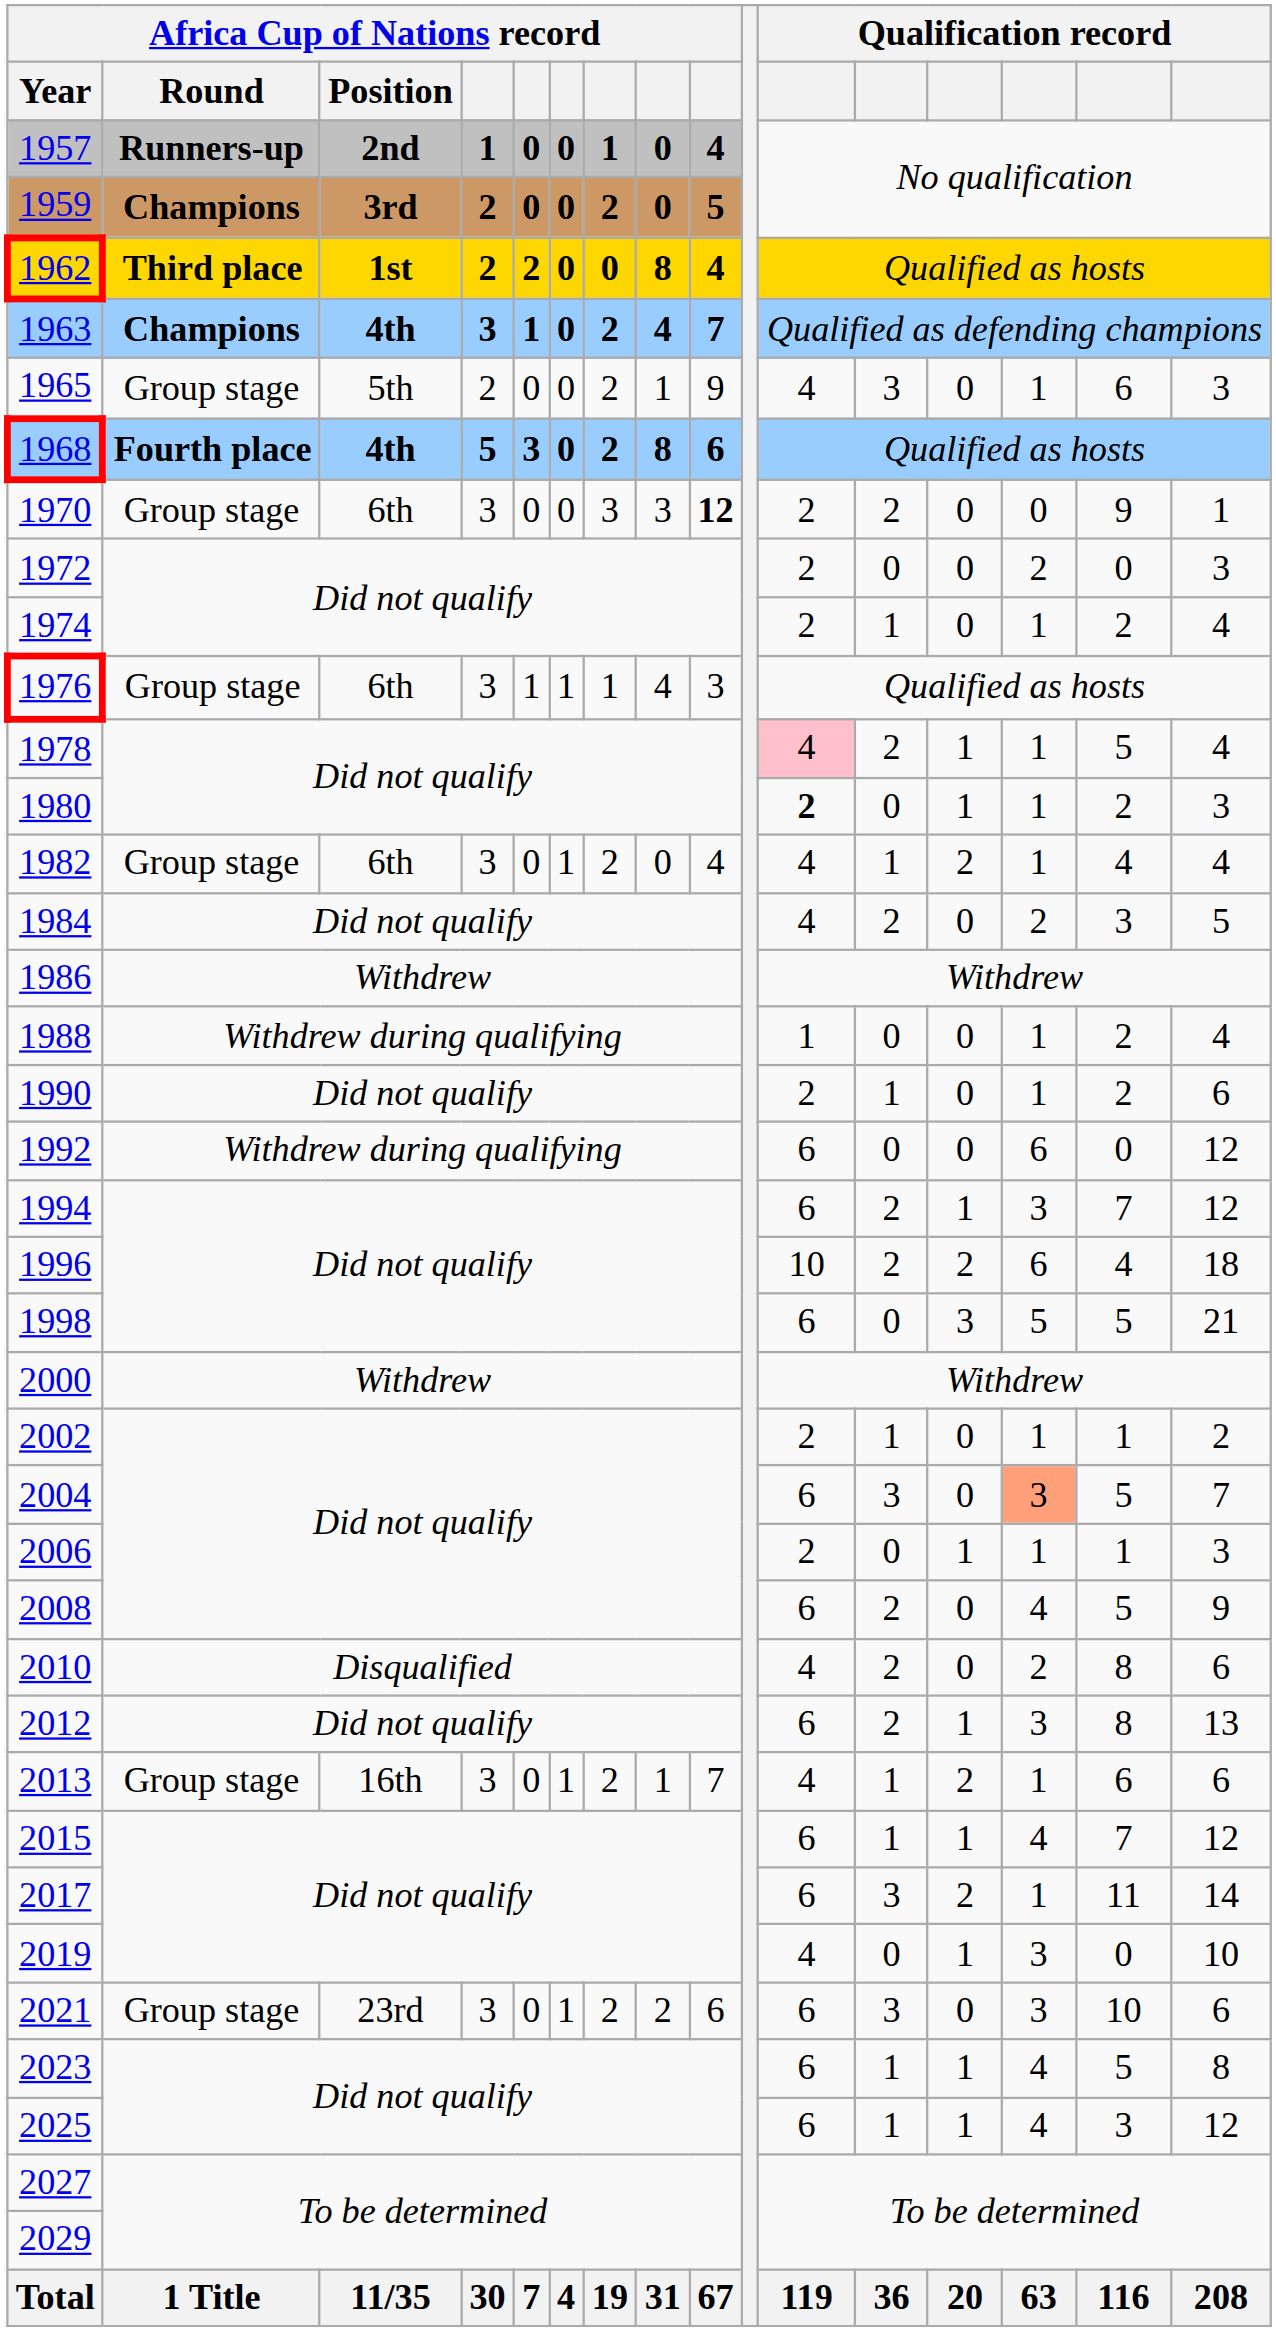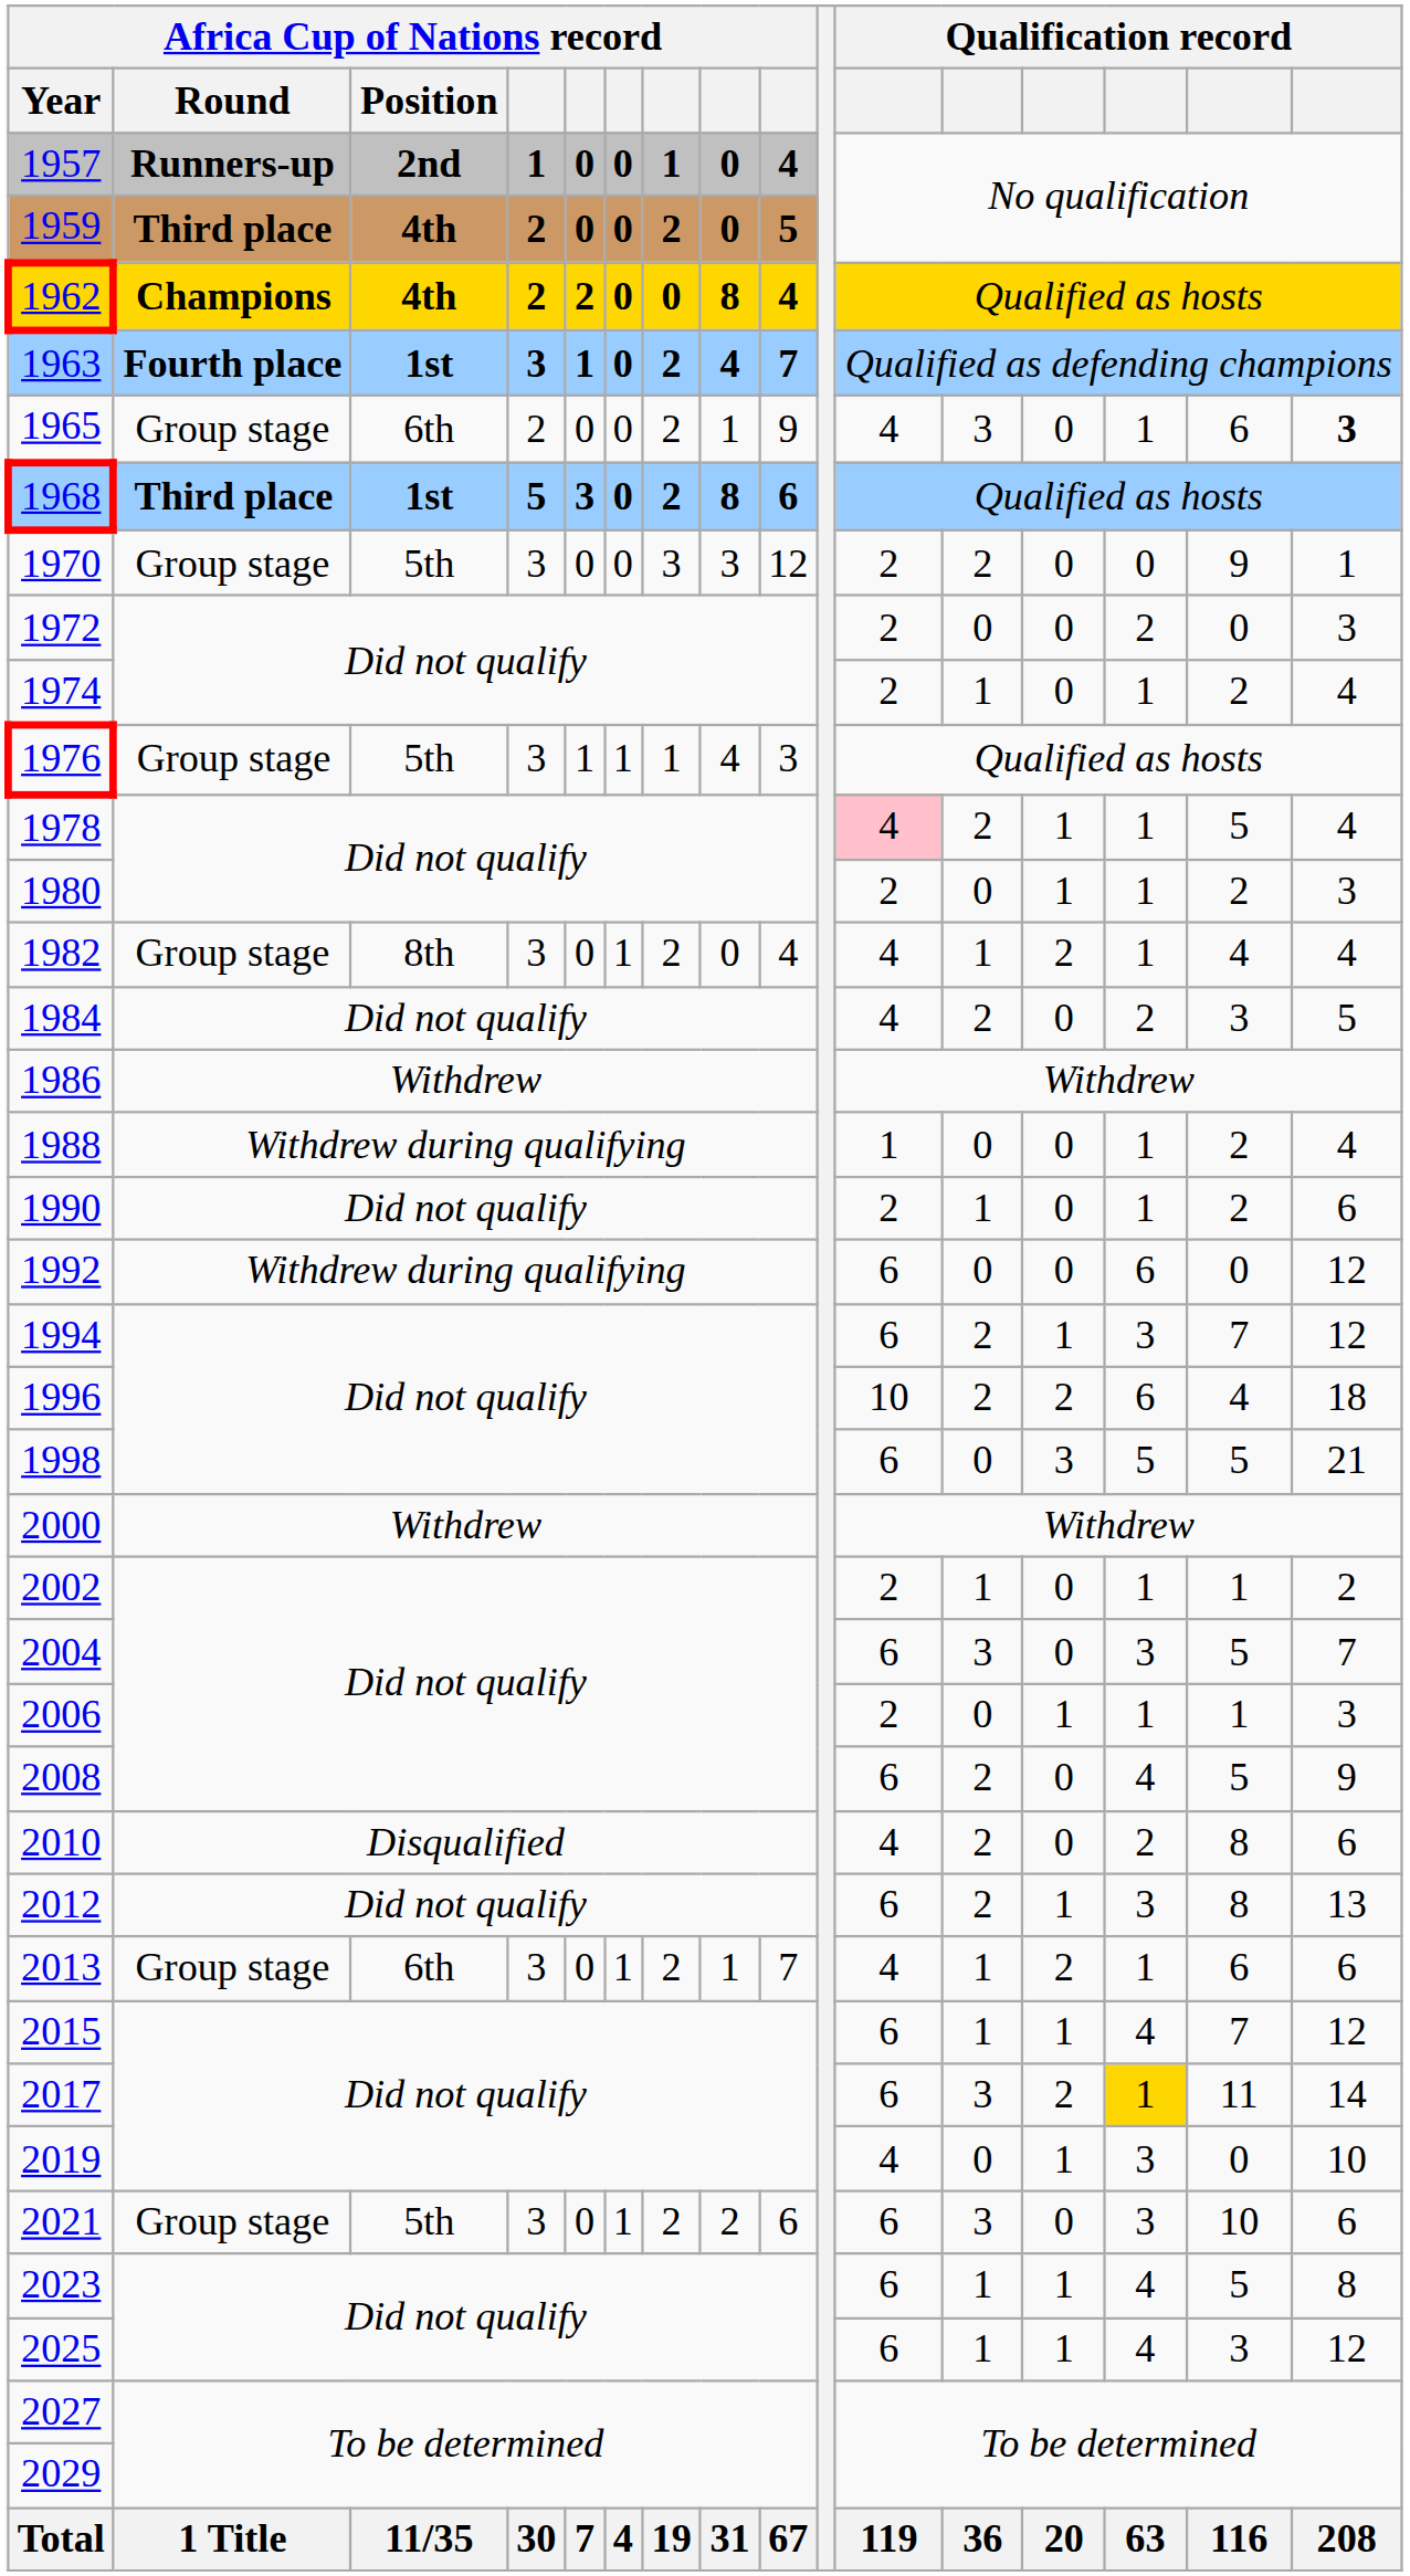1959 | Africa Cup of Nations record / Round: Champions -> Third place
1959 | Africa Cup of Nations record / Position: 3rd -> 4th
1962 | Africa Cup of Nations record / Round: Third place -> Champions
1962 | Africa Cup of Nations record / Position: 1st -> 4th
1963 | Africa Cup of Nations record / Round: Champions -> Fourth place
1963 | Africa Cup of Nations record / Position: 4th -> 1st
1965 | Africa Cup of Nations record / Position: 5th -> 6th
1965 | column 16: normal -> bold
1968 | Africa Cup of Nations record / Round: Fourth place -> Third place
1968 | Africa Cup of Nations record / Position: 4th -> 1st
1970 | Africa Cup of Nations record / Position: 6th -> 5th
1970 | column 9: bold -> normal
1976 | Africa Cup of Nations record / Position: 6th -> 5th
1980 | column 11: bold -> normal
1982 | Africa Cup of Nations record / Position: 6th -> 8th
2004 | column 14: lightsalmon background -> no background
2013 | Africa Cup of Nations record / Position: 16th -> 6th
2017 | column 14: no background -> gold background
2021 | Africa Cup of Nations record / Position: 23rd -> 5th
